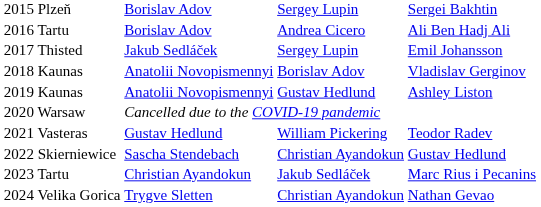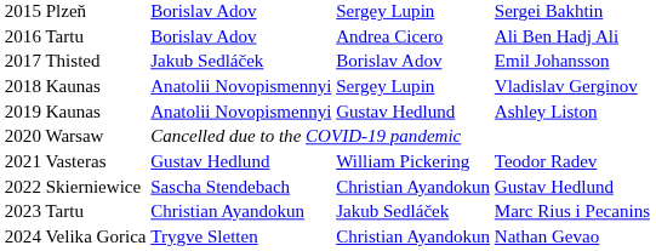2017 Thisted | column 3: Sergey Lupin -> Borislav Adov
2018 Kaunas | column 3: Borislav Adov -> Sergey Lupin
